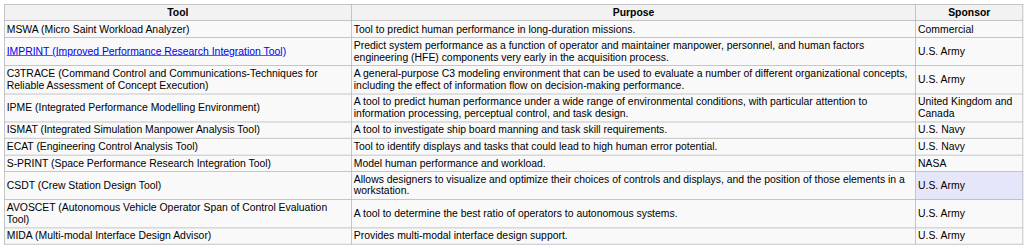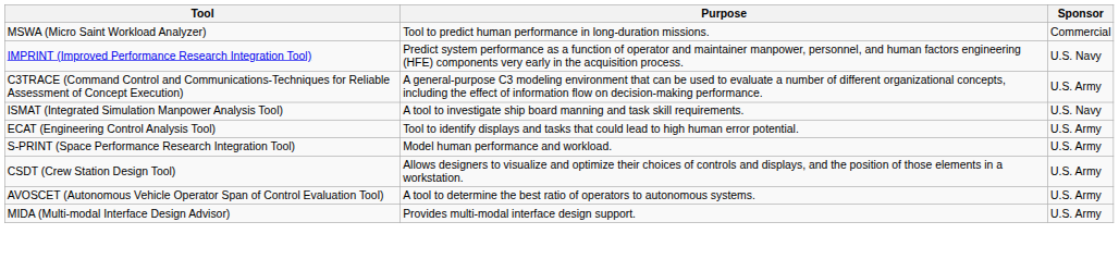IMPRINT (Improved Performance Research Integration Tool) | Sponsor: U.S. Army -> U.S. Navy
- row: IPME (Integrated Performance Modelling Environment) | A tool to predict human performance under a wide range of environmental conditions, with particular attention to information processing, perceptual control, and task design. | United Kingdom and Canada
ECAT (Engineering Control Analysis Tool) | Sponsor: U.S. Navy -> U.S. Army
S-PRINT (Space Performance Research Integration Tool) | Sponsor: NASA -> U.S. Army
CSDT (Crew Station Design Tool) | Sponsor: lavender background -> no background
